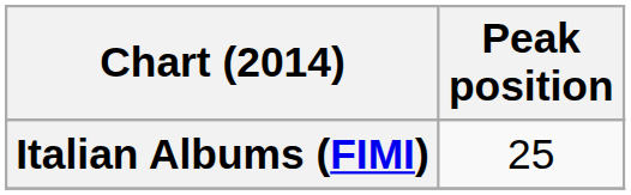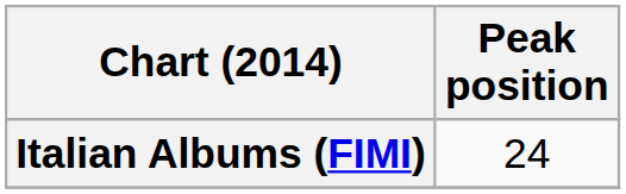Italian Albums (FIMI) | Peak position: 25 -> 24
